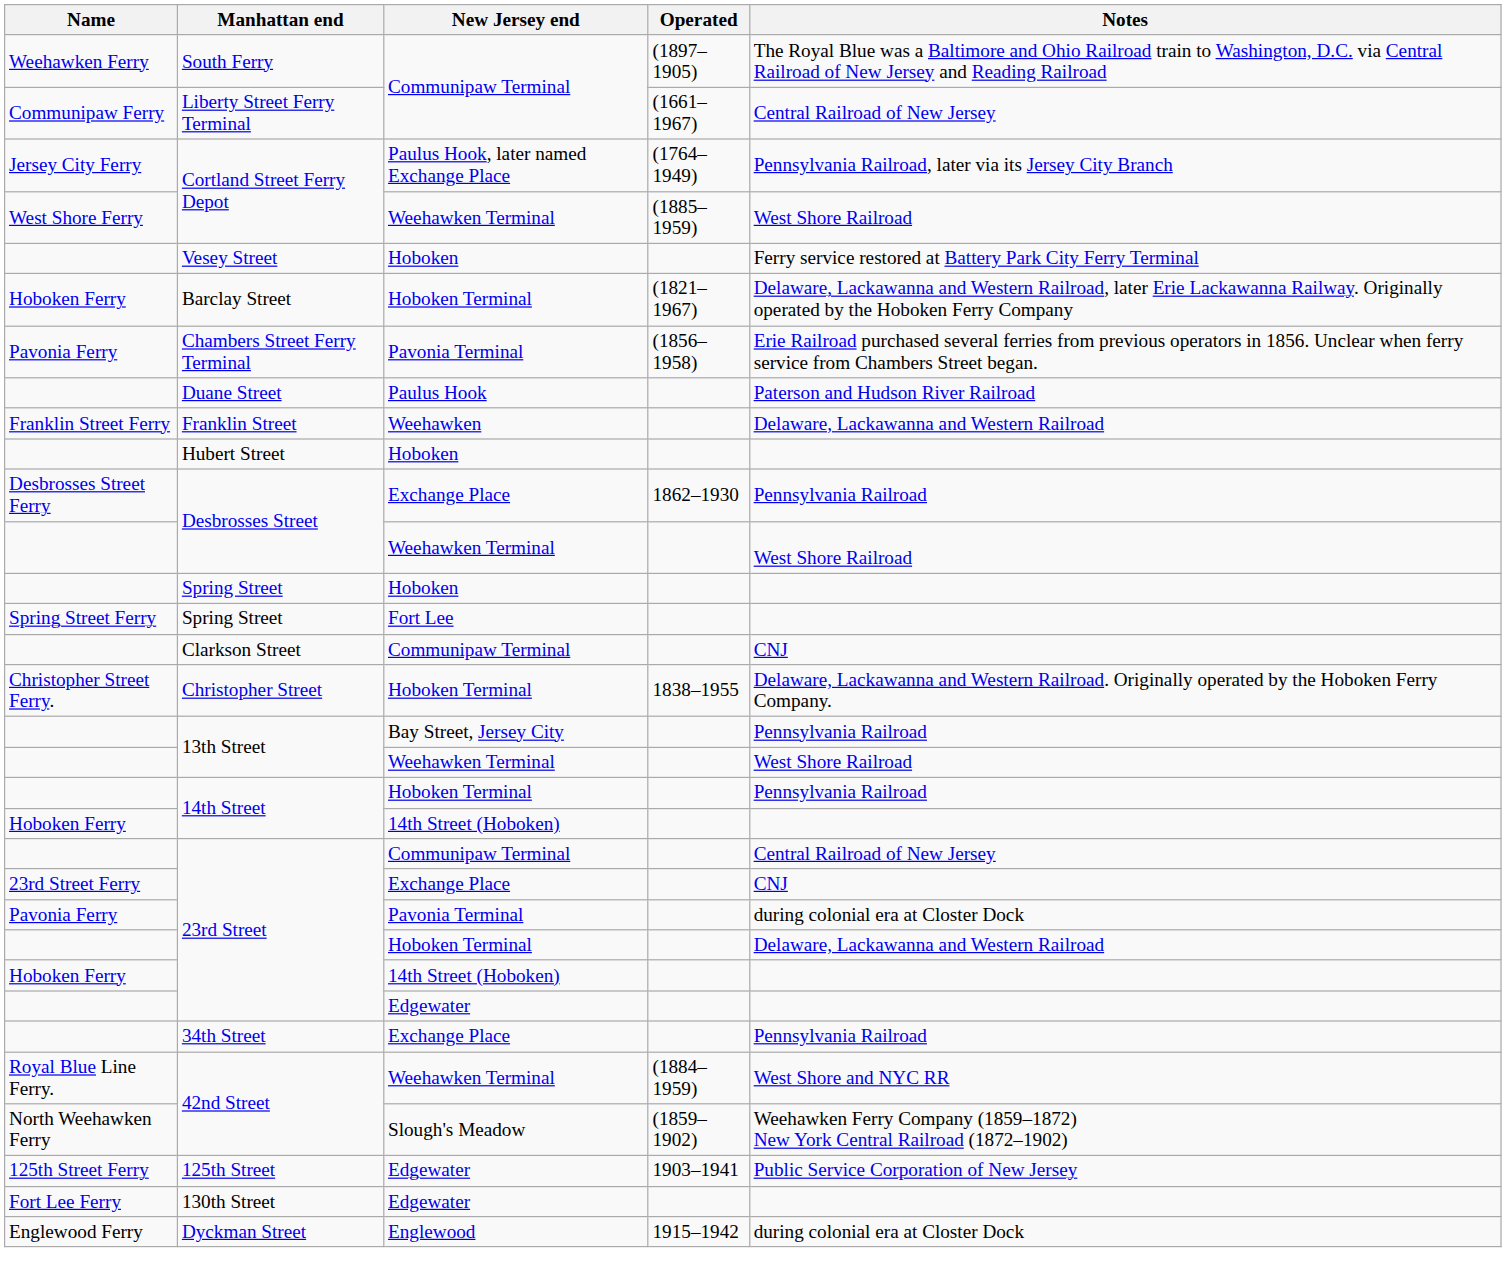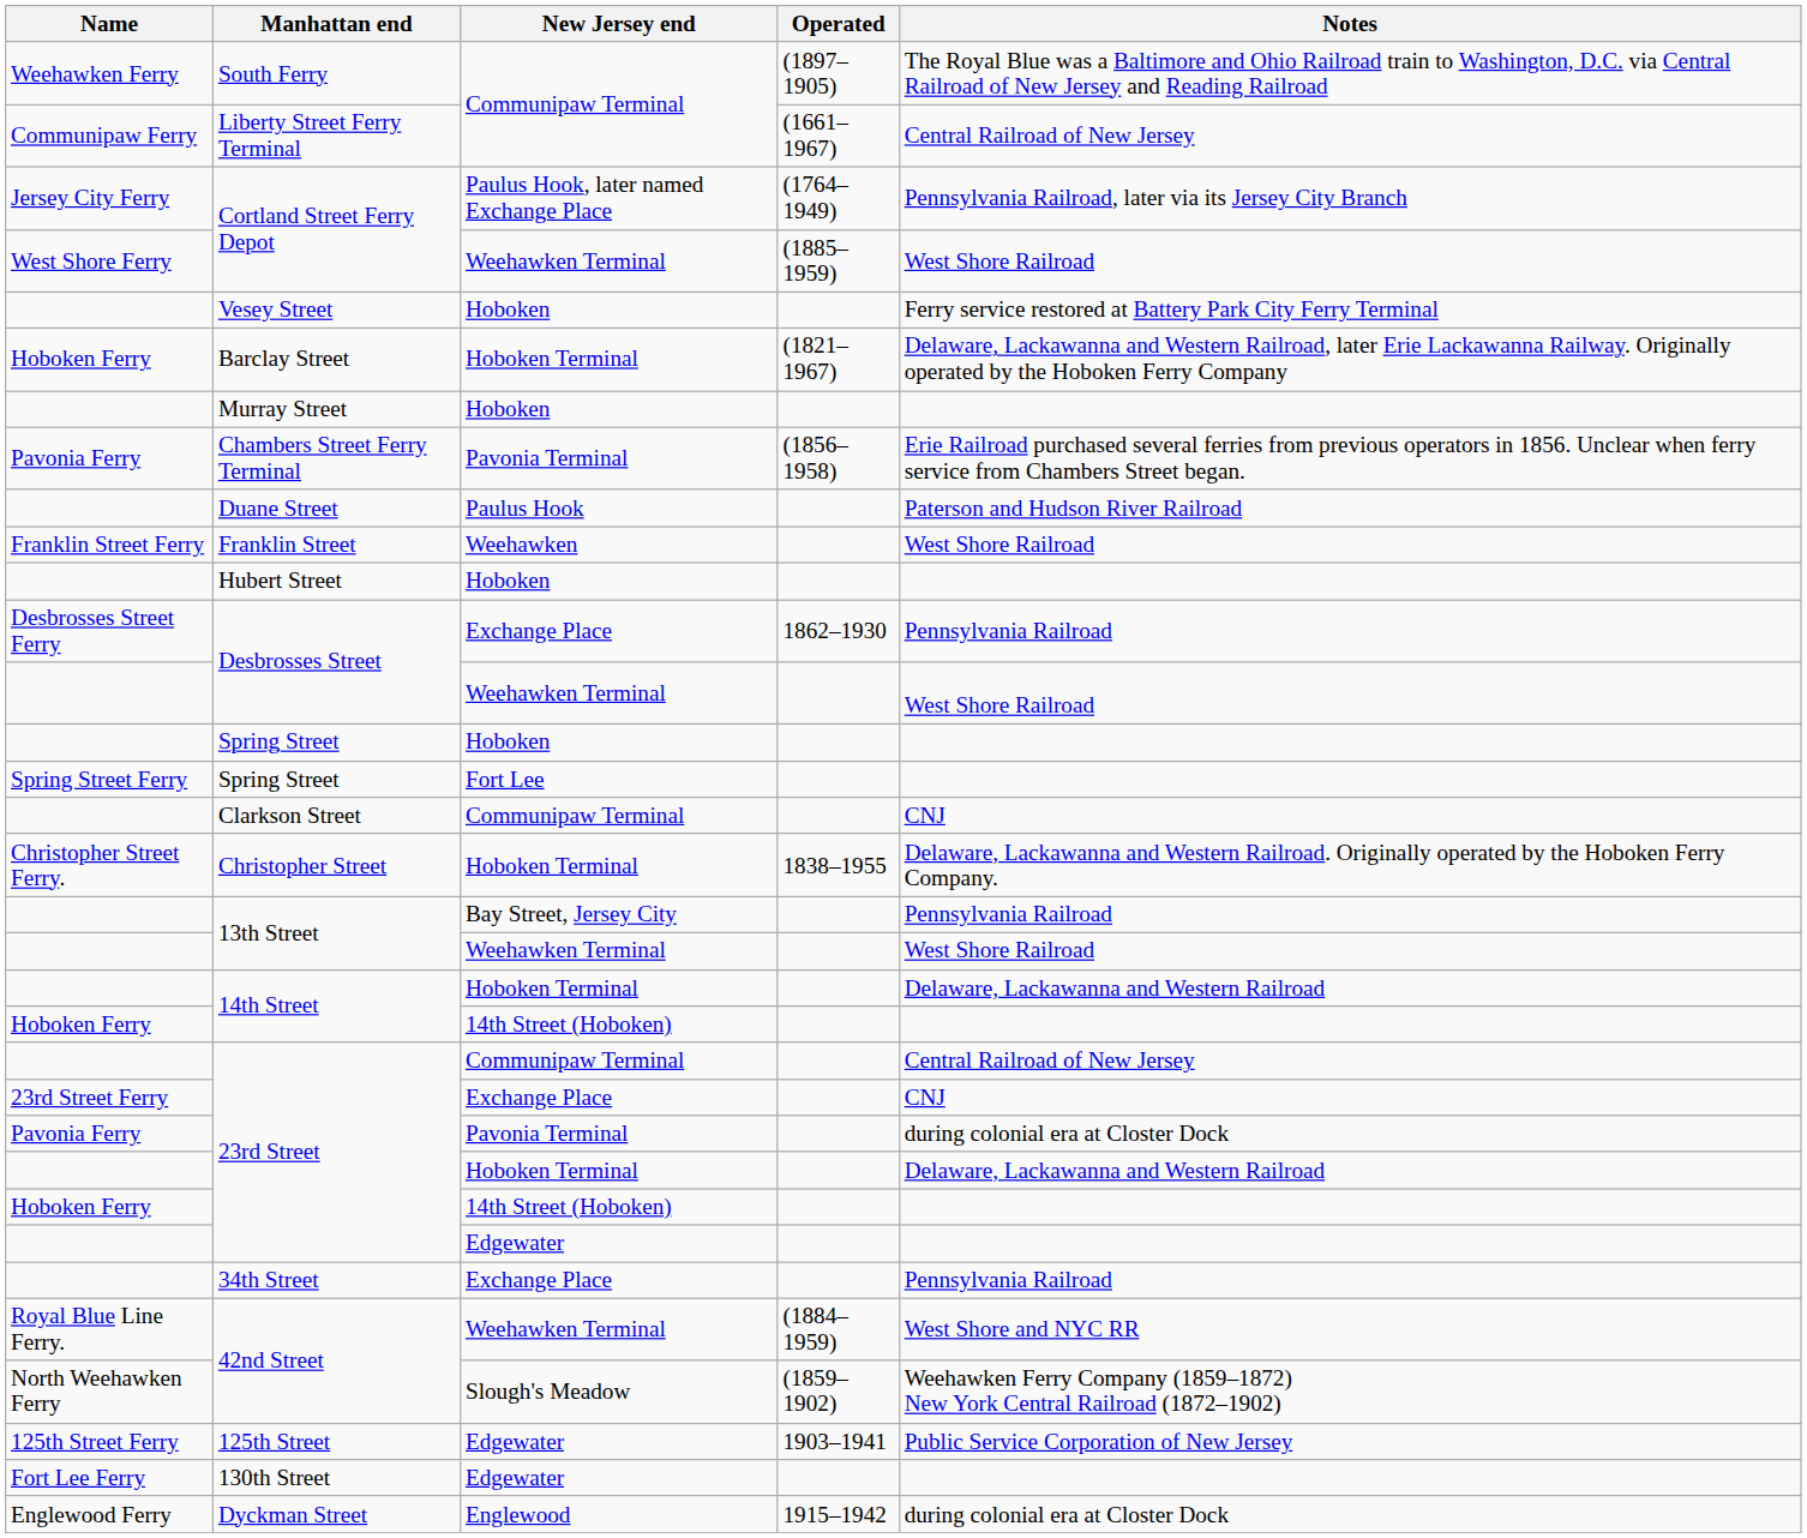+ row: Murray Street | Hoboken
Franklin Street | Notes: Delaware, Lackawanna and Western Railroad -> West Shore Railroad
14th Street / Hoboken Terminal | Notes: Pennsylvania Railroad -> Delaware, Lackawanna and Western Railroad
